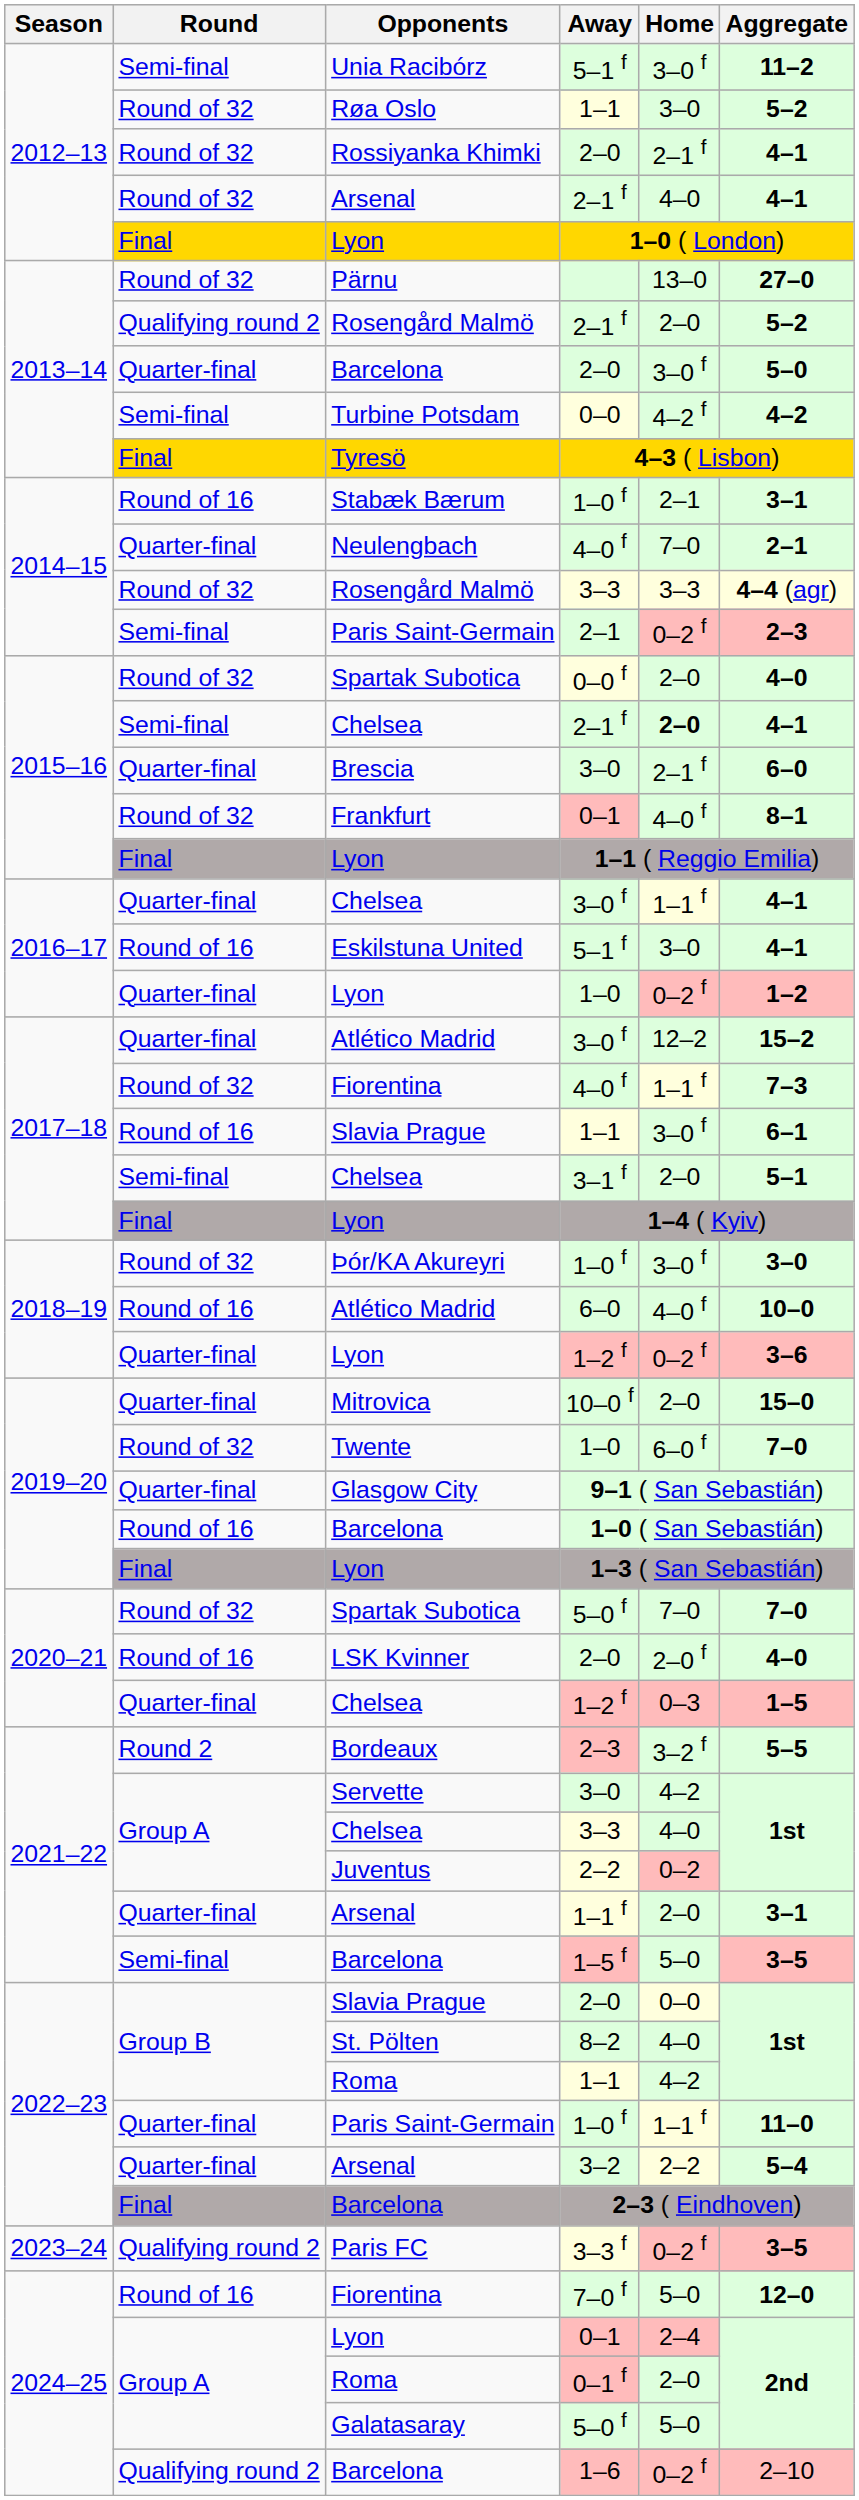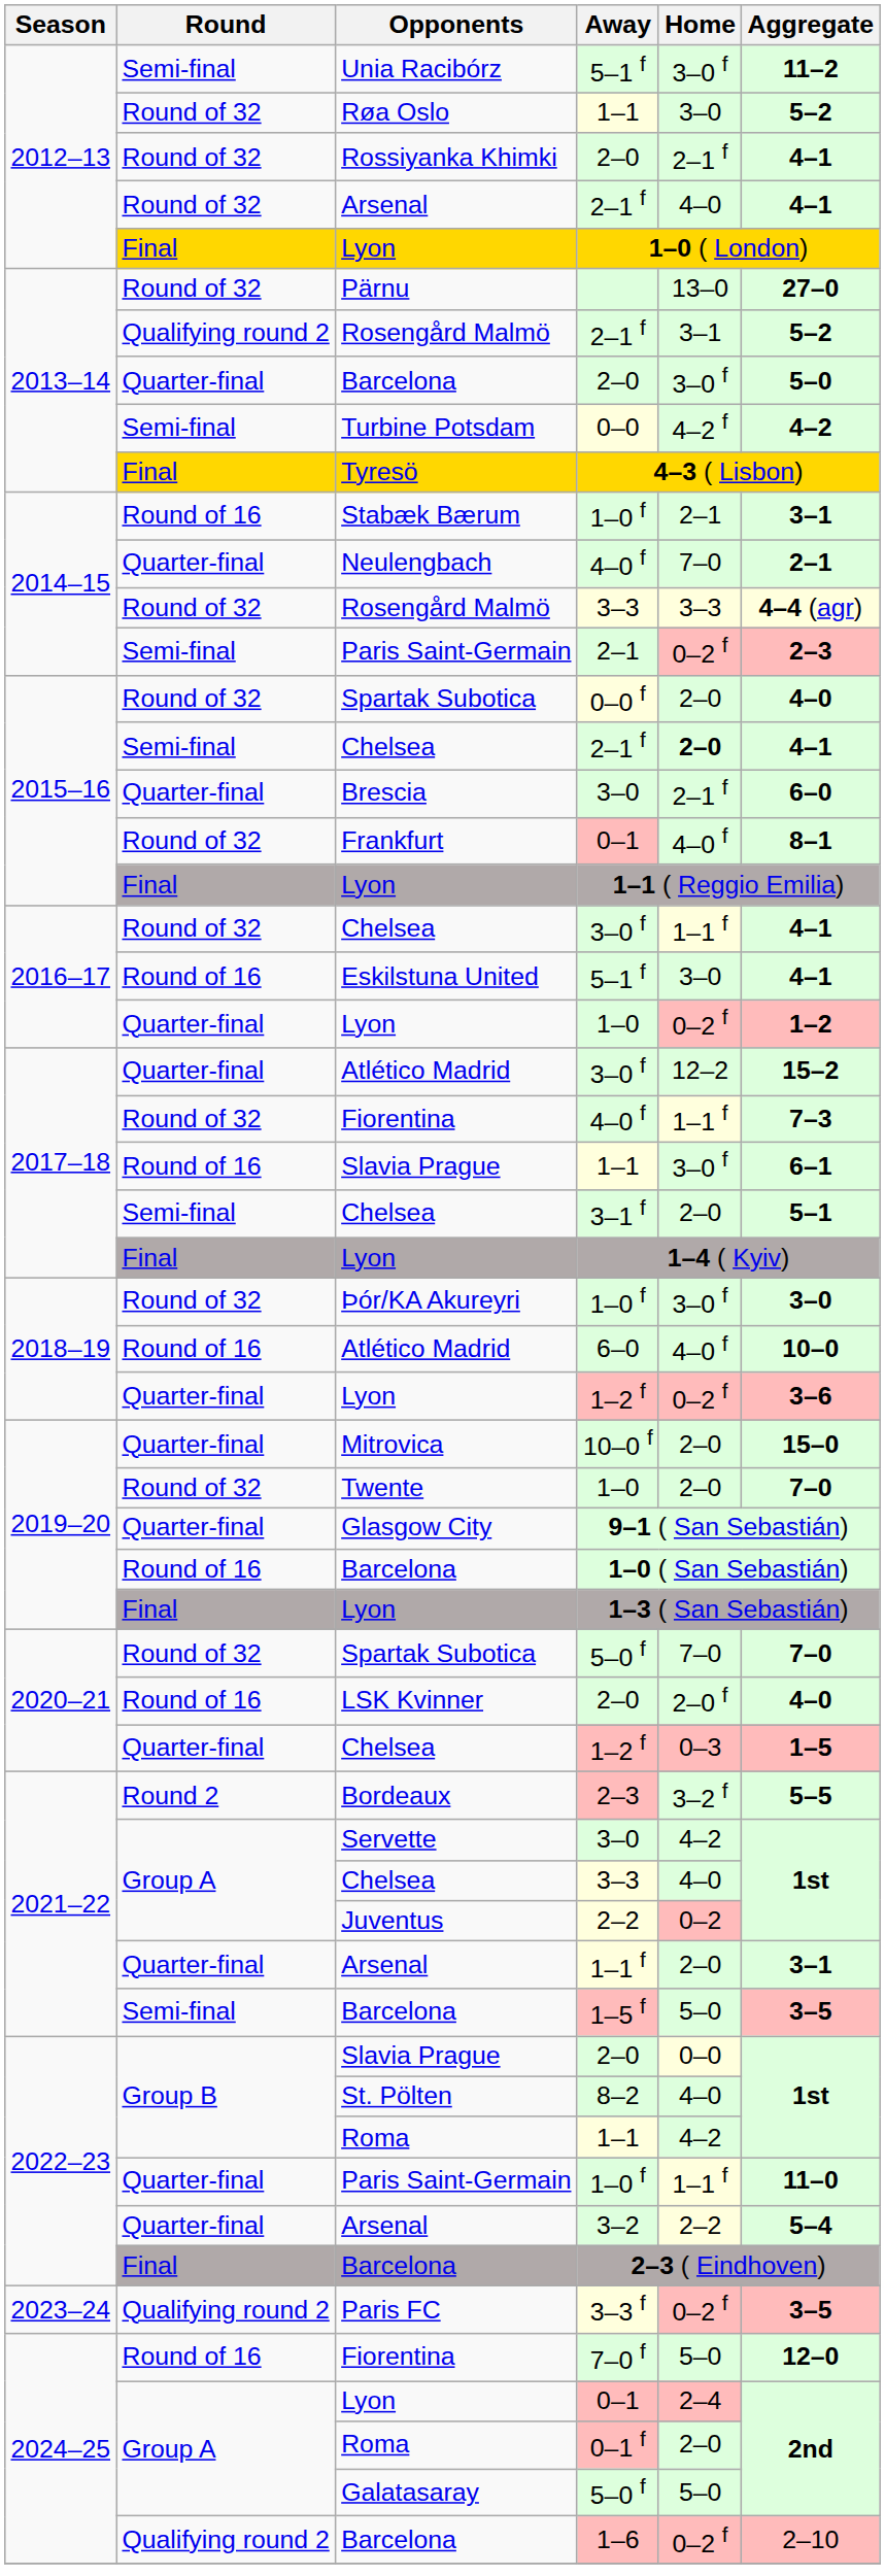Rosengård Malmö / 2–1 f | Home: 2–0 -> 3–1
Chelsea / 3–0 f | Round: Quarter-final -> Round of 32
Twente / 1–0 | Home: 6–0 f -> 2–0
